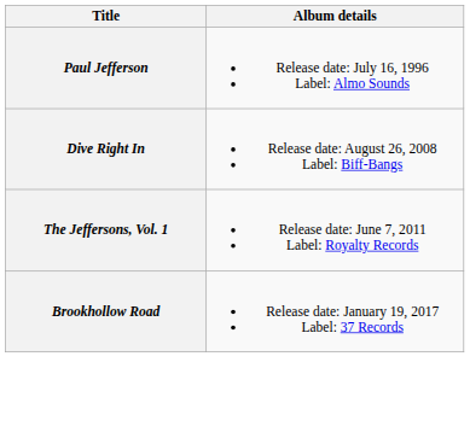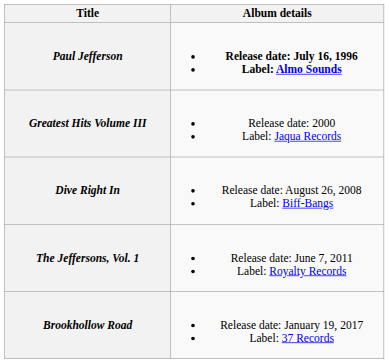Paul Jefferson | Album details: normal -> bold
+ row: Greatest Hits Volume III | Release date: 2000 Label: Jaqua Records
